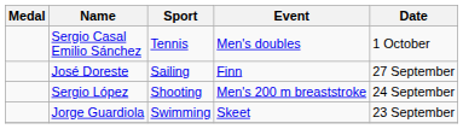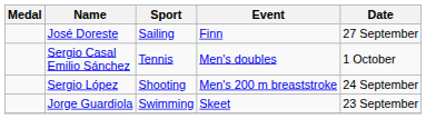rows swapped: José Doreste <-> Sergio Casal Emilio Sánchez
